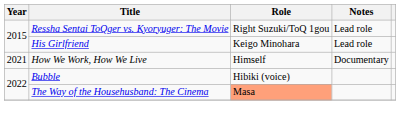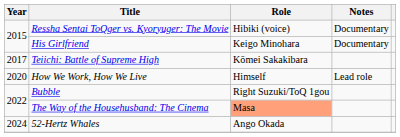Ressha Sentai ToQger vs. Kyoryuger: The Movie | Role: Right Suzuki/ToQ 1gou -> Hibiki (voice)
Ressha Sentai ToQger vs. Kyoryuger: The Movie | Notes: Lead role -> Documentary
His Girlfriend | Notes: Lead role -> Documentary
+ row: 2017 | Teiichi: Battle of Supreme High | Kōmei Sakakibara
How We Work, How We Live | Year: 2021 -> 2020
How We Work, How We Live | Notes: Documentary -> Lead role
Bubble | Role: Hibiki (voice) -> Right Suzuki/ToQ 1gou
+ row: 2024 | 52-Hertz Whales | Ango Okada
